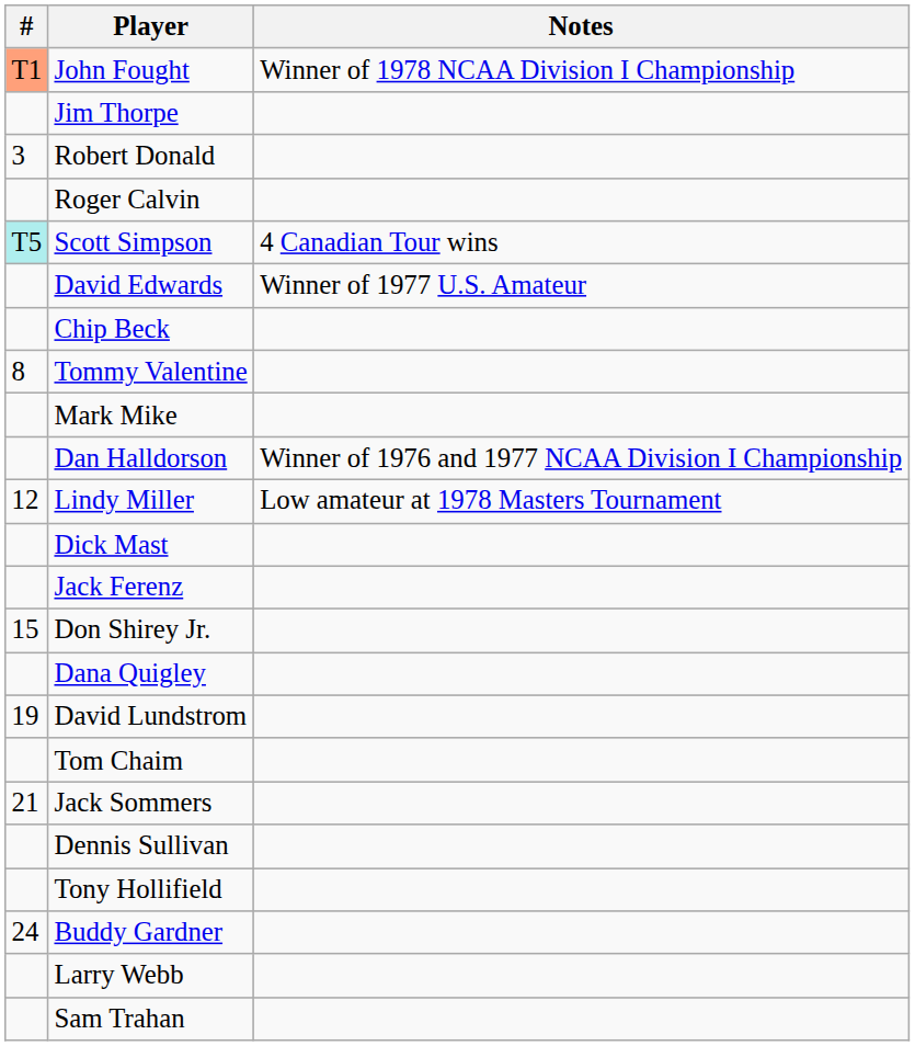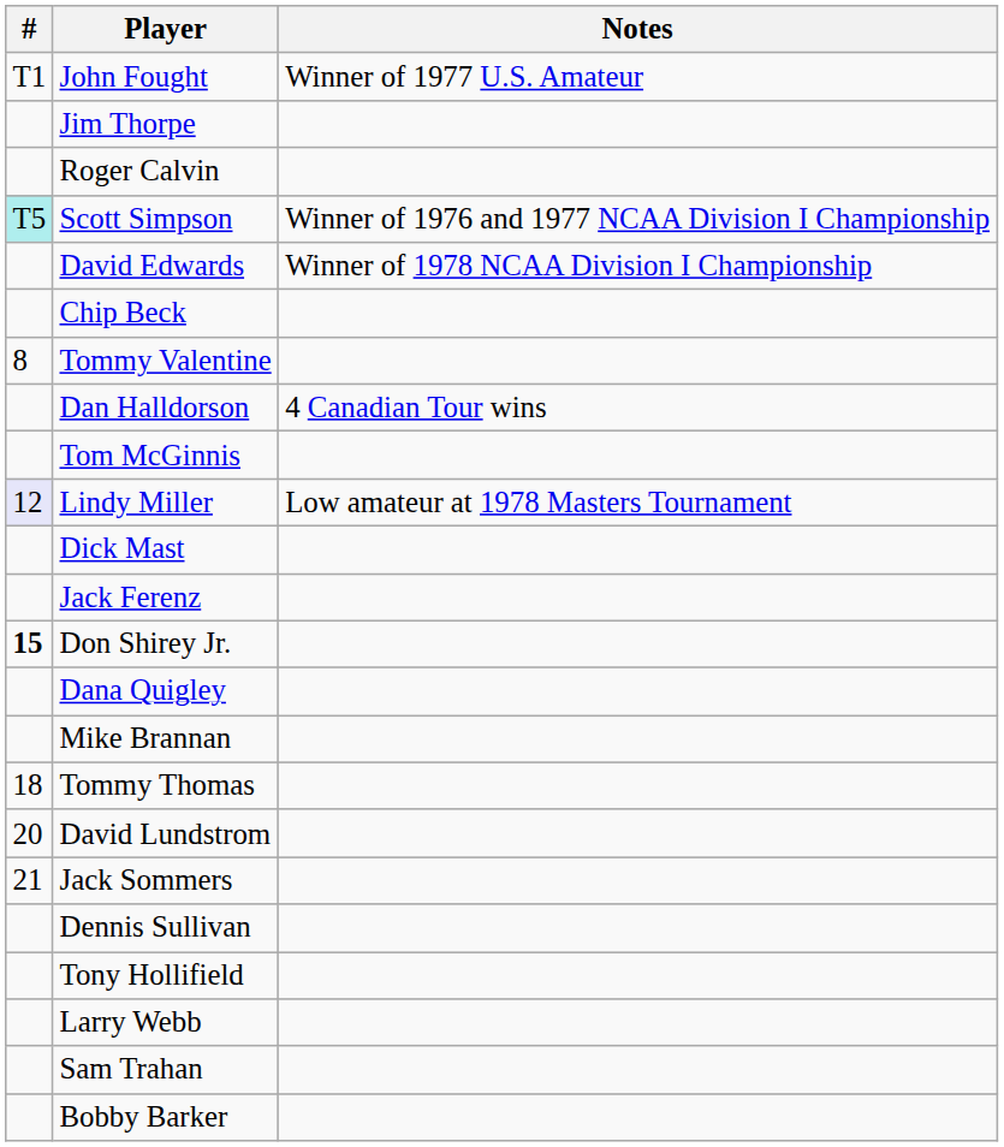John Fought | #: lightsalmon background -> no background
John Fought | Notes: Winner of 1978 NCAA Division I Championship -> Winner of 1977 U.S. Amateur
- row: 3 | Robert Donald
Scott Simpson | Notes: 4 Canadian Tour wins -> Winner of 1976 and 1977 NCAA Division I Championship
David Edwards | Notes: Winner of 1977 U.S. Amateur -> Winner of 1978 NCAA Division I Championship
- row: Mark Mike
Dan Halldorson | Notes: Winner of 1976 and 1977 NCAA Division I Championship -> 4 Canadian Tour wins
+ row: Tom McGinnis
Lindy Miller | #: no background -> lavender background
Don Shirey Jr. | #: normal -> bold
+ row: Mike Brannan
+ row: 18 | Tommy Thomas
David Lundstrom | #: 19 -> 20
- row: Tom Chaim
- row: 24 | Buddy Gardner
+ row: Bobby Barker
